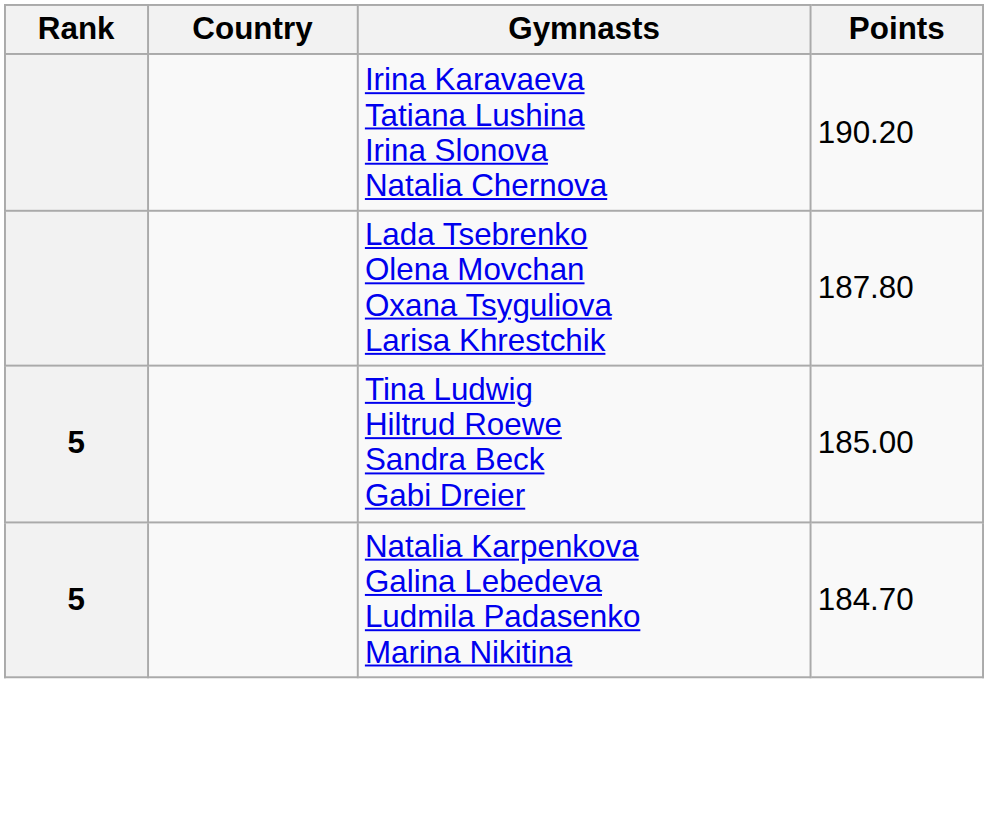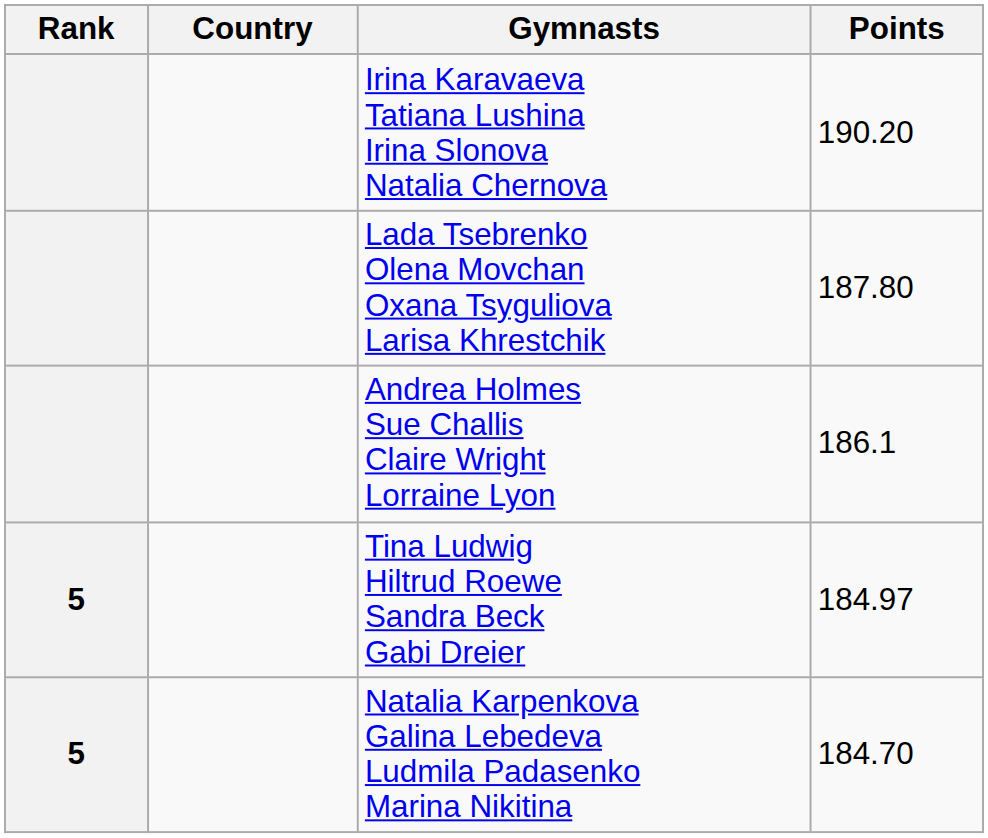+ row: Andrea Holmes Sue Challis Claire Wright Lorraine Lyon | 186.1
Tina Ludwig Hiltrud Roewe Sandra Beck Gabi Dreier | Points: 185.00 -> 184.97
